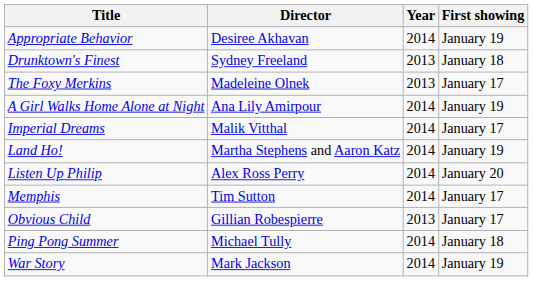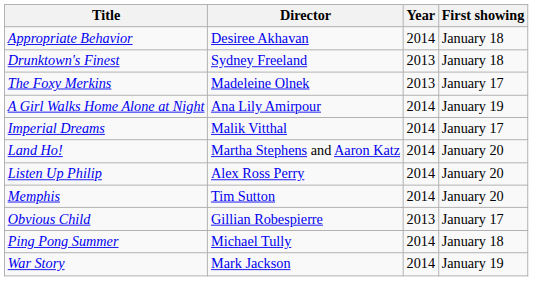Appropriate Behavior | First showing: January 19 -> January 18
Land Ho! | First showing: January 19 -> January 20
Memphis | First showing: January 17 -> January 20
